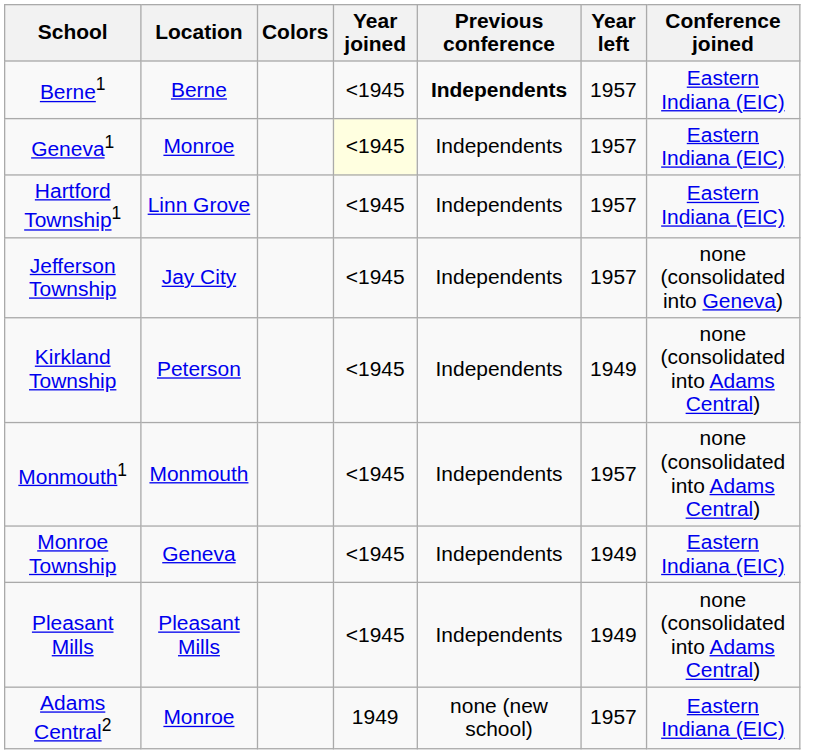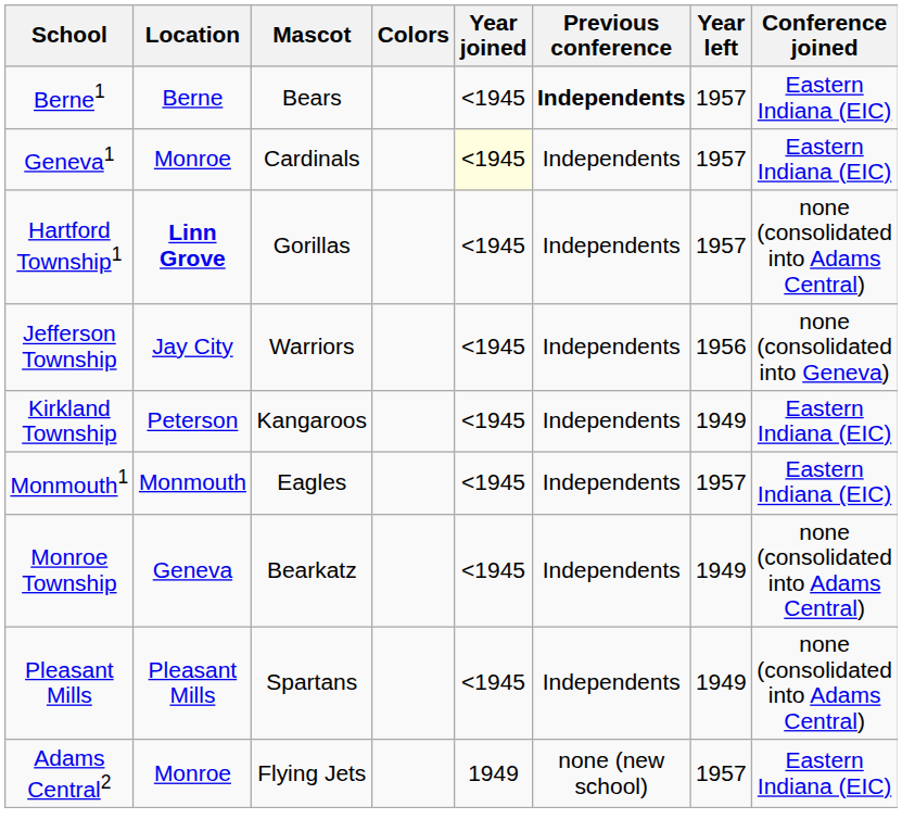+ column: Mascot | Bears | Cardinals | Gorillas | Warriors | Kangaroos | Eagles | Bearkatz | Spartans | Flying Jets
Hartford Township1 | Location: normal -> bold
Hartford Township1 | Conference joined: Eastern Indiana (EIC) -> none (consolidated into Adams Central)
Jefferson Township | Year left: 1957 -> 1956
Kirkland Township | Conference joined: none (consolidated into Adams Central) -> Eastern Indiana (EIC)
Monmouth1 | Conference joined: none (consolidated into Adams Central) -> Eastern Indiana (EIC)
Monroe Township | Conference joined: Eastern Indiana (EIC) -> none (consolidated into Adams Central)
